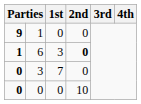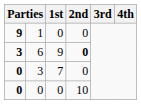6 | column 1: 1 -> 3
6 | 1st: 3 -> 9
